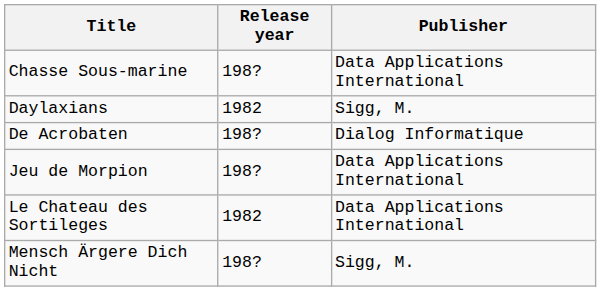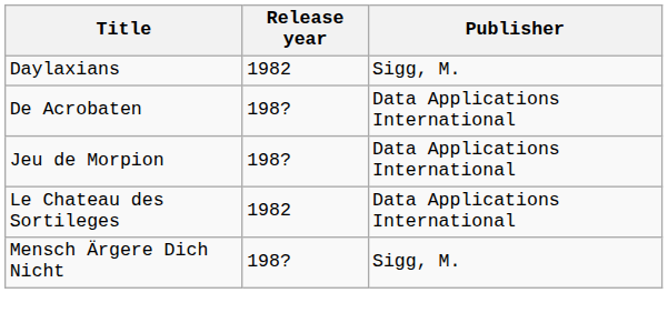- row: Chasse Sous-marine | 198? | Data Applications International
De Acrobaten | Publisher: Dialog Informatique -> Data Applications International
